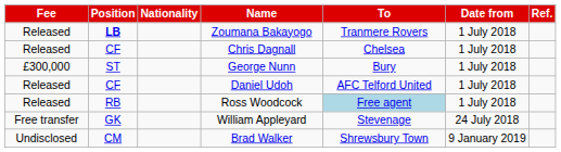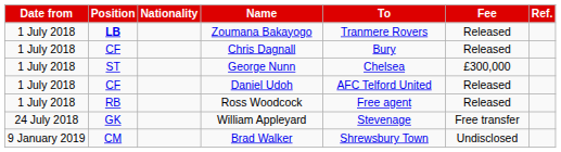columns swapped: Date from <-> Fee
Chris Dagnall | To: Chelsea -> Bury
George Nunn | To: Bury -> Chelsea
Ross Woodcock | To: lightblue background -> no background
